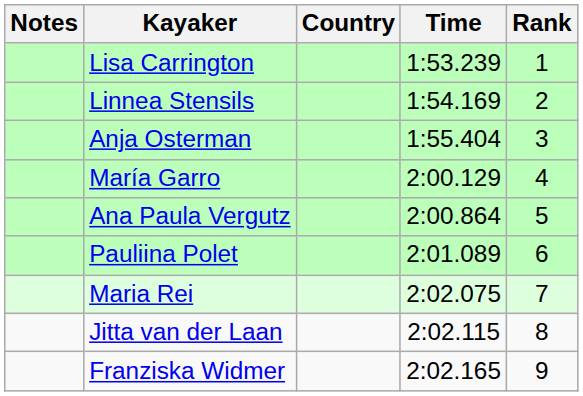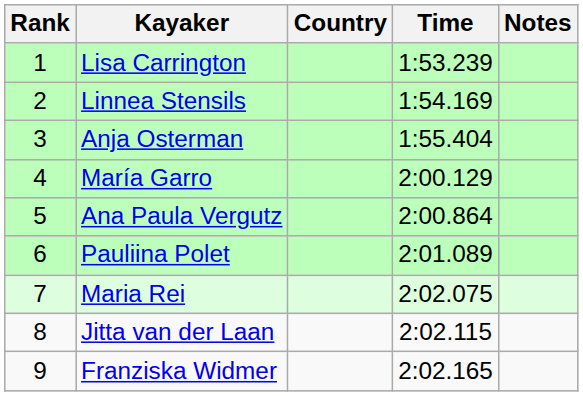columns swapped: Rank <-> Notes
